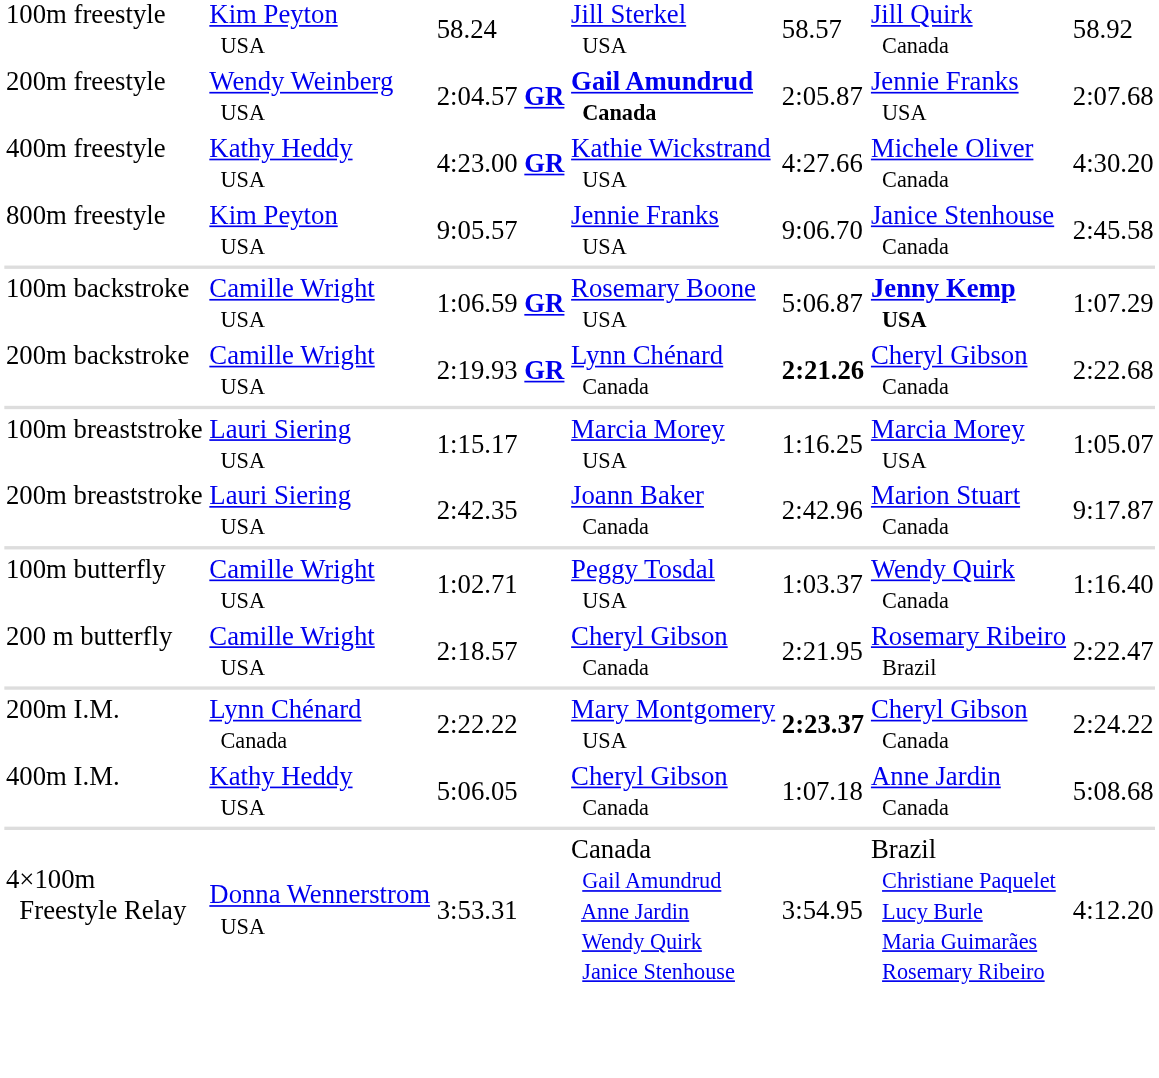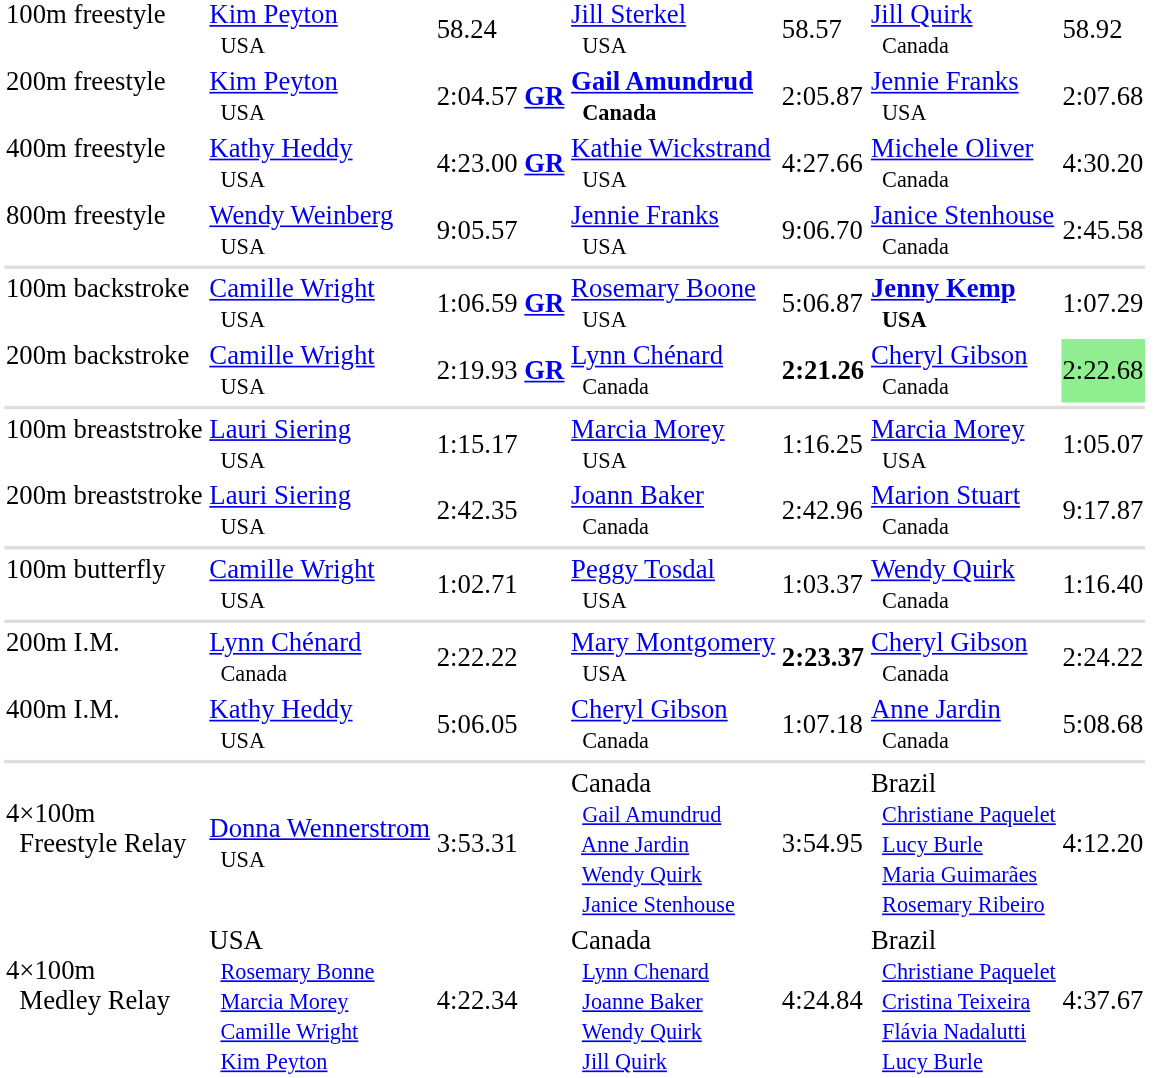200m freestyle | column 2: Wendy Weinberg USA -> Kim Peyton USA
800m freestyle | column 2: Kim Peyton USA -> Wendy Weinberg USA
200m backstroke | column 7: no background -> lightgreen background
- row: 200 m butterfly | Camille Wright USA | 2:18.57 | Cheryl Gibson Canada | 2:21.95 | Rosemary Ribeiro Brazil | 2:22.47
+ row: 4×100m Medley Relay | USA Rosemary Bonne Marcia Morey Camille Wright Kim Peyton | 4:22.34 | Canada Lynn Chenard Joanne Baker Wendy Quirk Jill Quirk | 4:24.84 | Brazil Christiane Paquelet Cristina Teixeira Flávia Nadalutti Lucy Burle | 4:37.67
